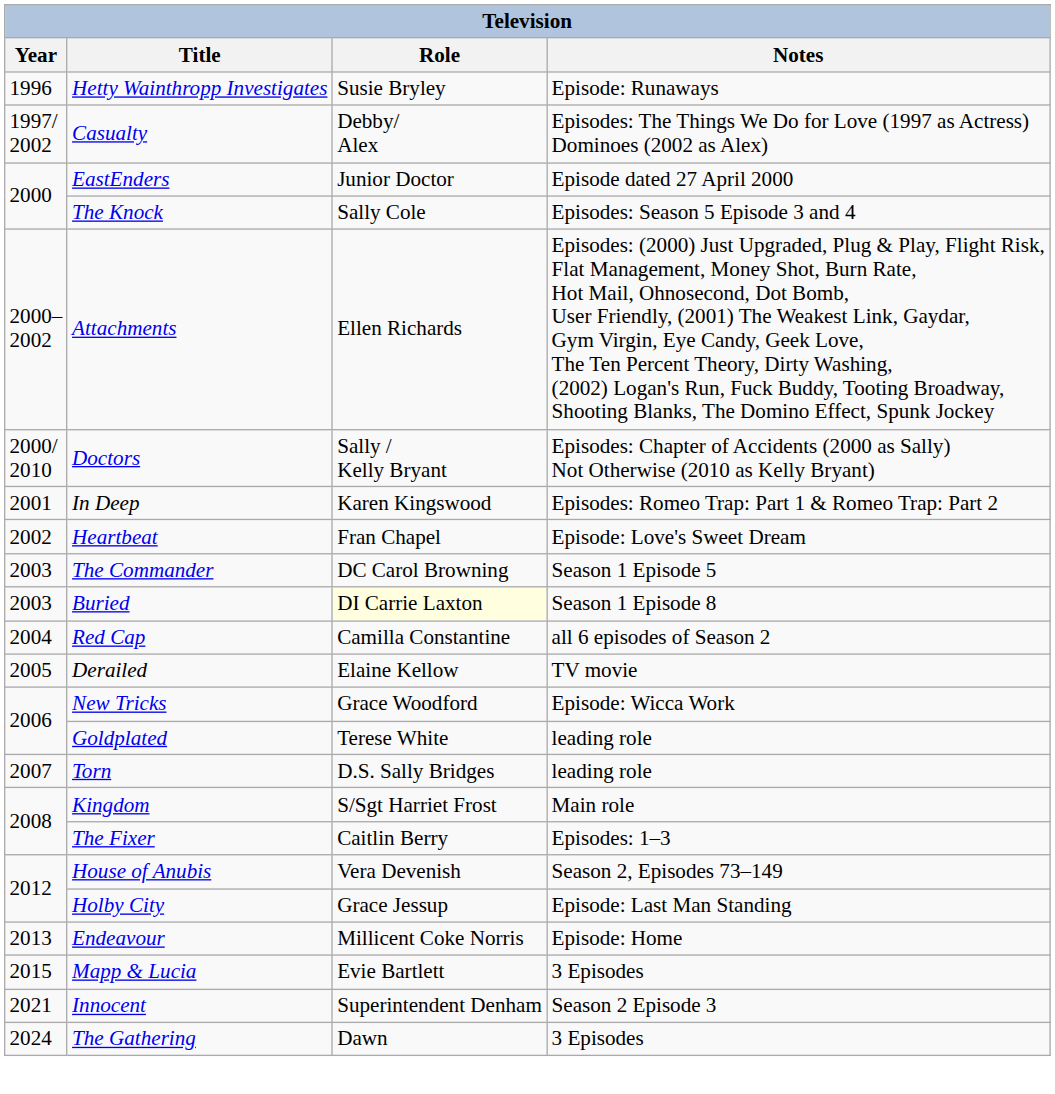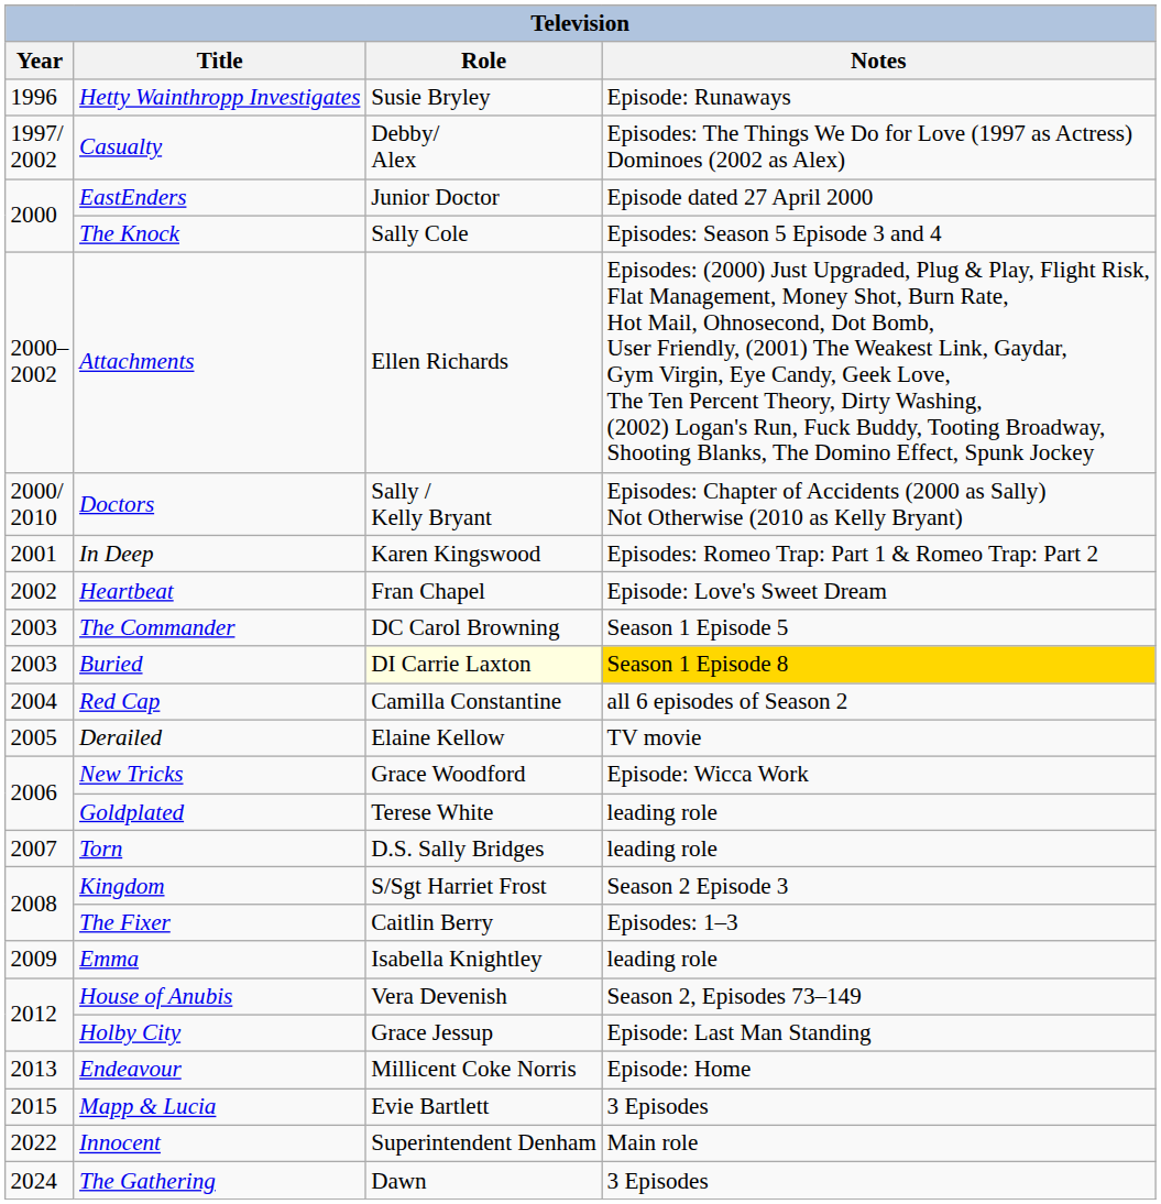Buried | Notes: no background -> gold background
Kingdom | Notes: Main role -> Season 2 Episode 3
+ row: 2009 | Emma | Isabella Knightley | leading role
Innocent | Year: 2021 -> 2022
Innocent | Notes: Season 2 Episode 3 -> Main role
